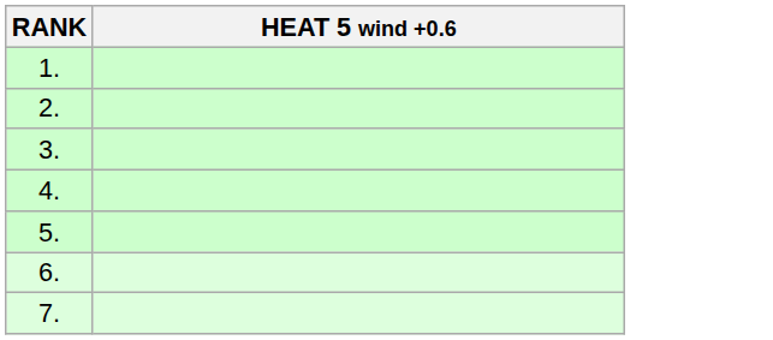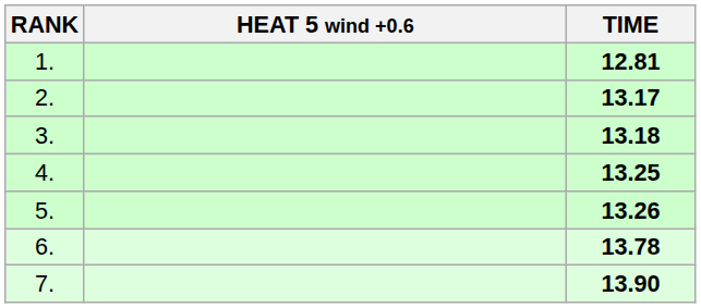+ column: TIME | 12.81 | 13.17 | 13.18 | 13.25 | 13.26 | 13.78 | 13.90
